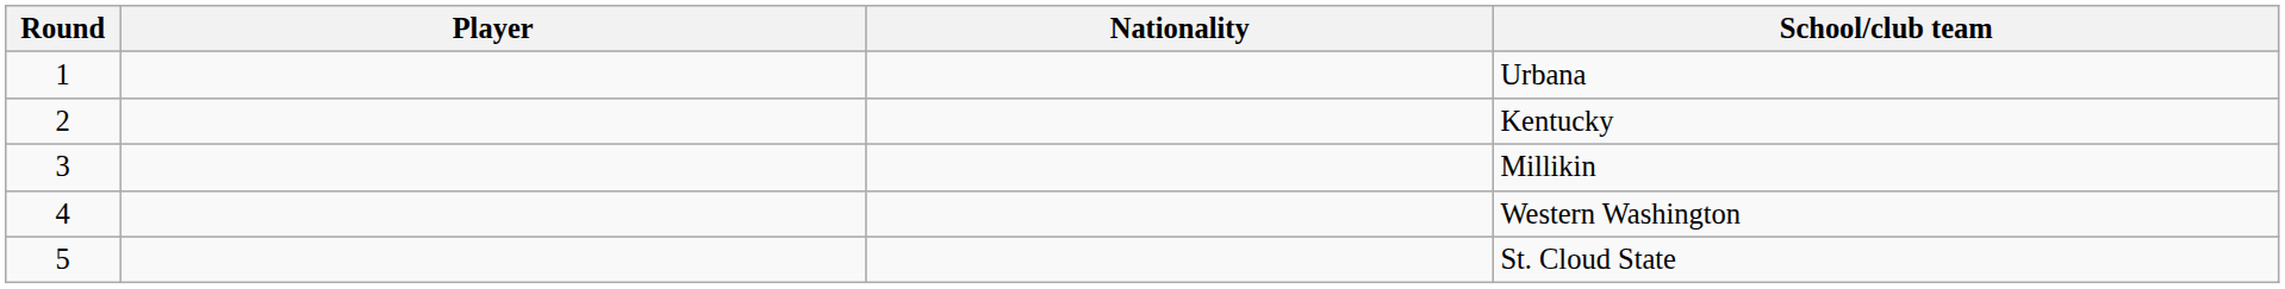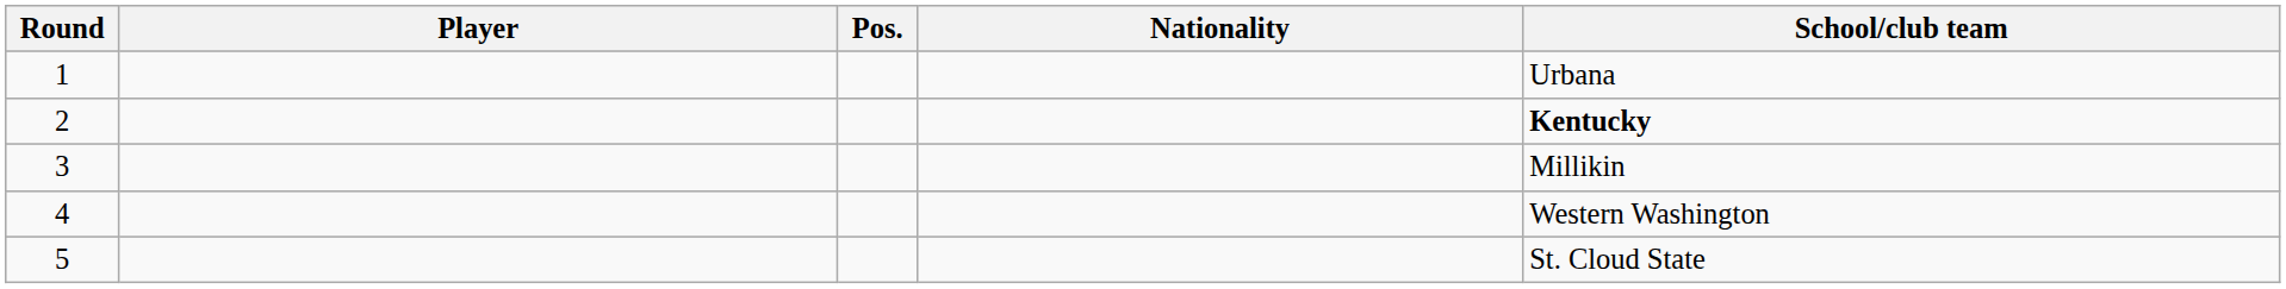+ column: Pos.
2 | School/club team: normal -> bold
